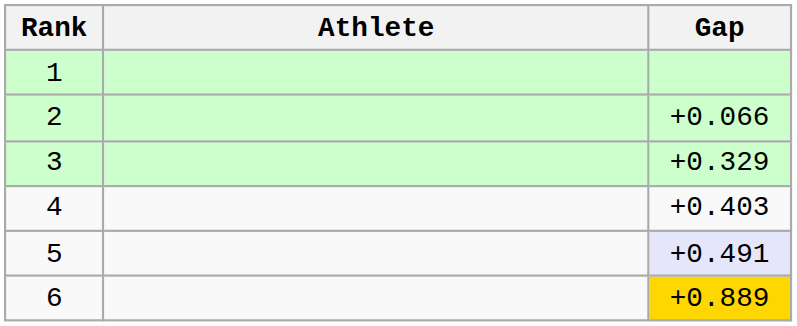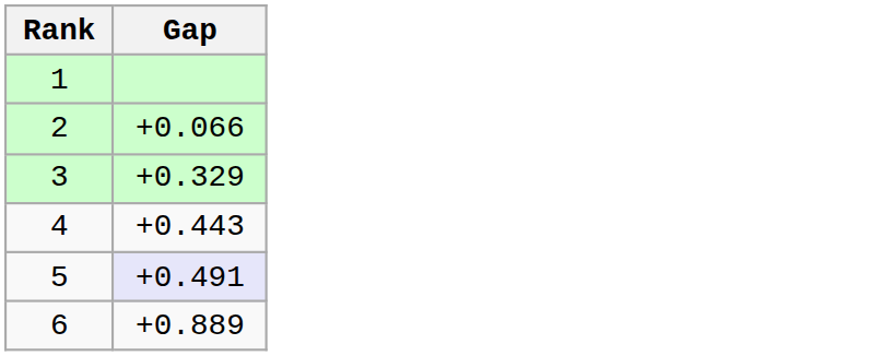- column: Athlete
4 | Gap: +0.403 -> +0.443
6 | Gap: gold background -> no background
